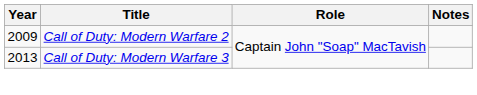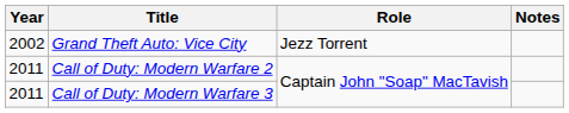+ row: 2002 | Grand Theft Auto: Vice City | Jezz Torrent
Call of Duty: Modern Warfare 2 | Year: 2009 -> 2011
Call of Duty: Modern Warfare 3 | Year: 2013 -> 2011
